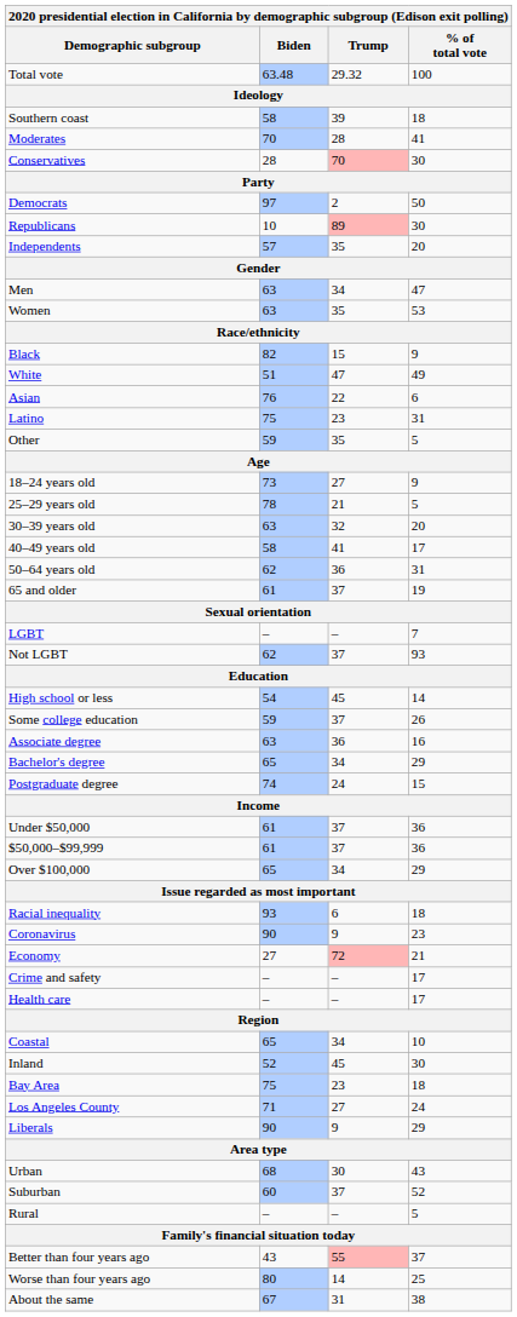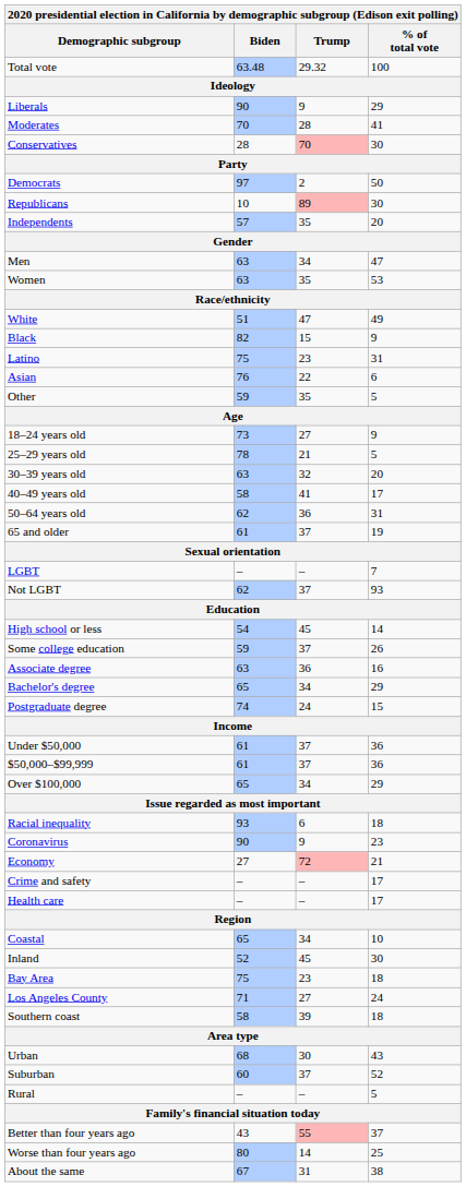rows swapped: Liberals <-> Southern coast
rows swapped: White <-> Black
rows swapped: Latino <-> Asian
